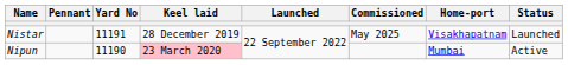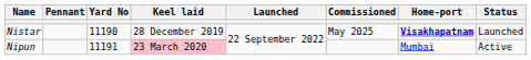Nistar | Yard No: 11191 -> 11190
Nistar | Home-port: normal -> bold
Nipun | Yard No: 11190 -> 11191
